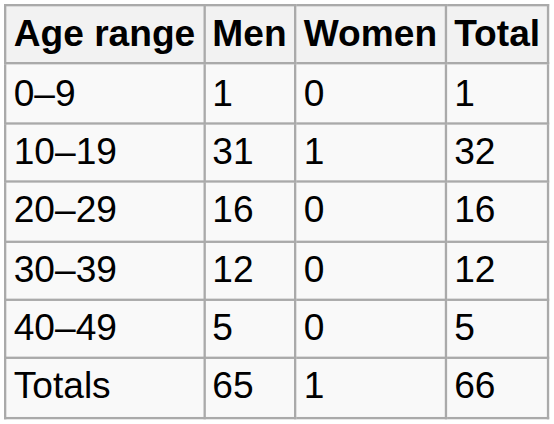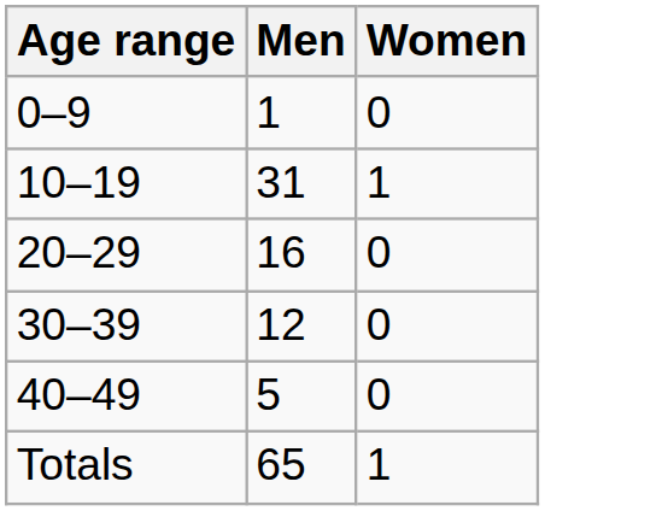- column: Total | 1 | 32 | 16 | 12 | 5 | 66
